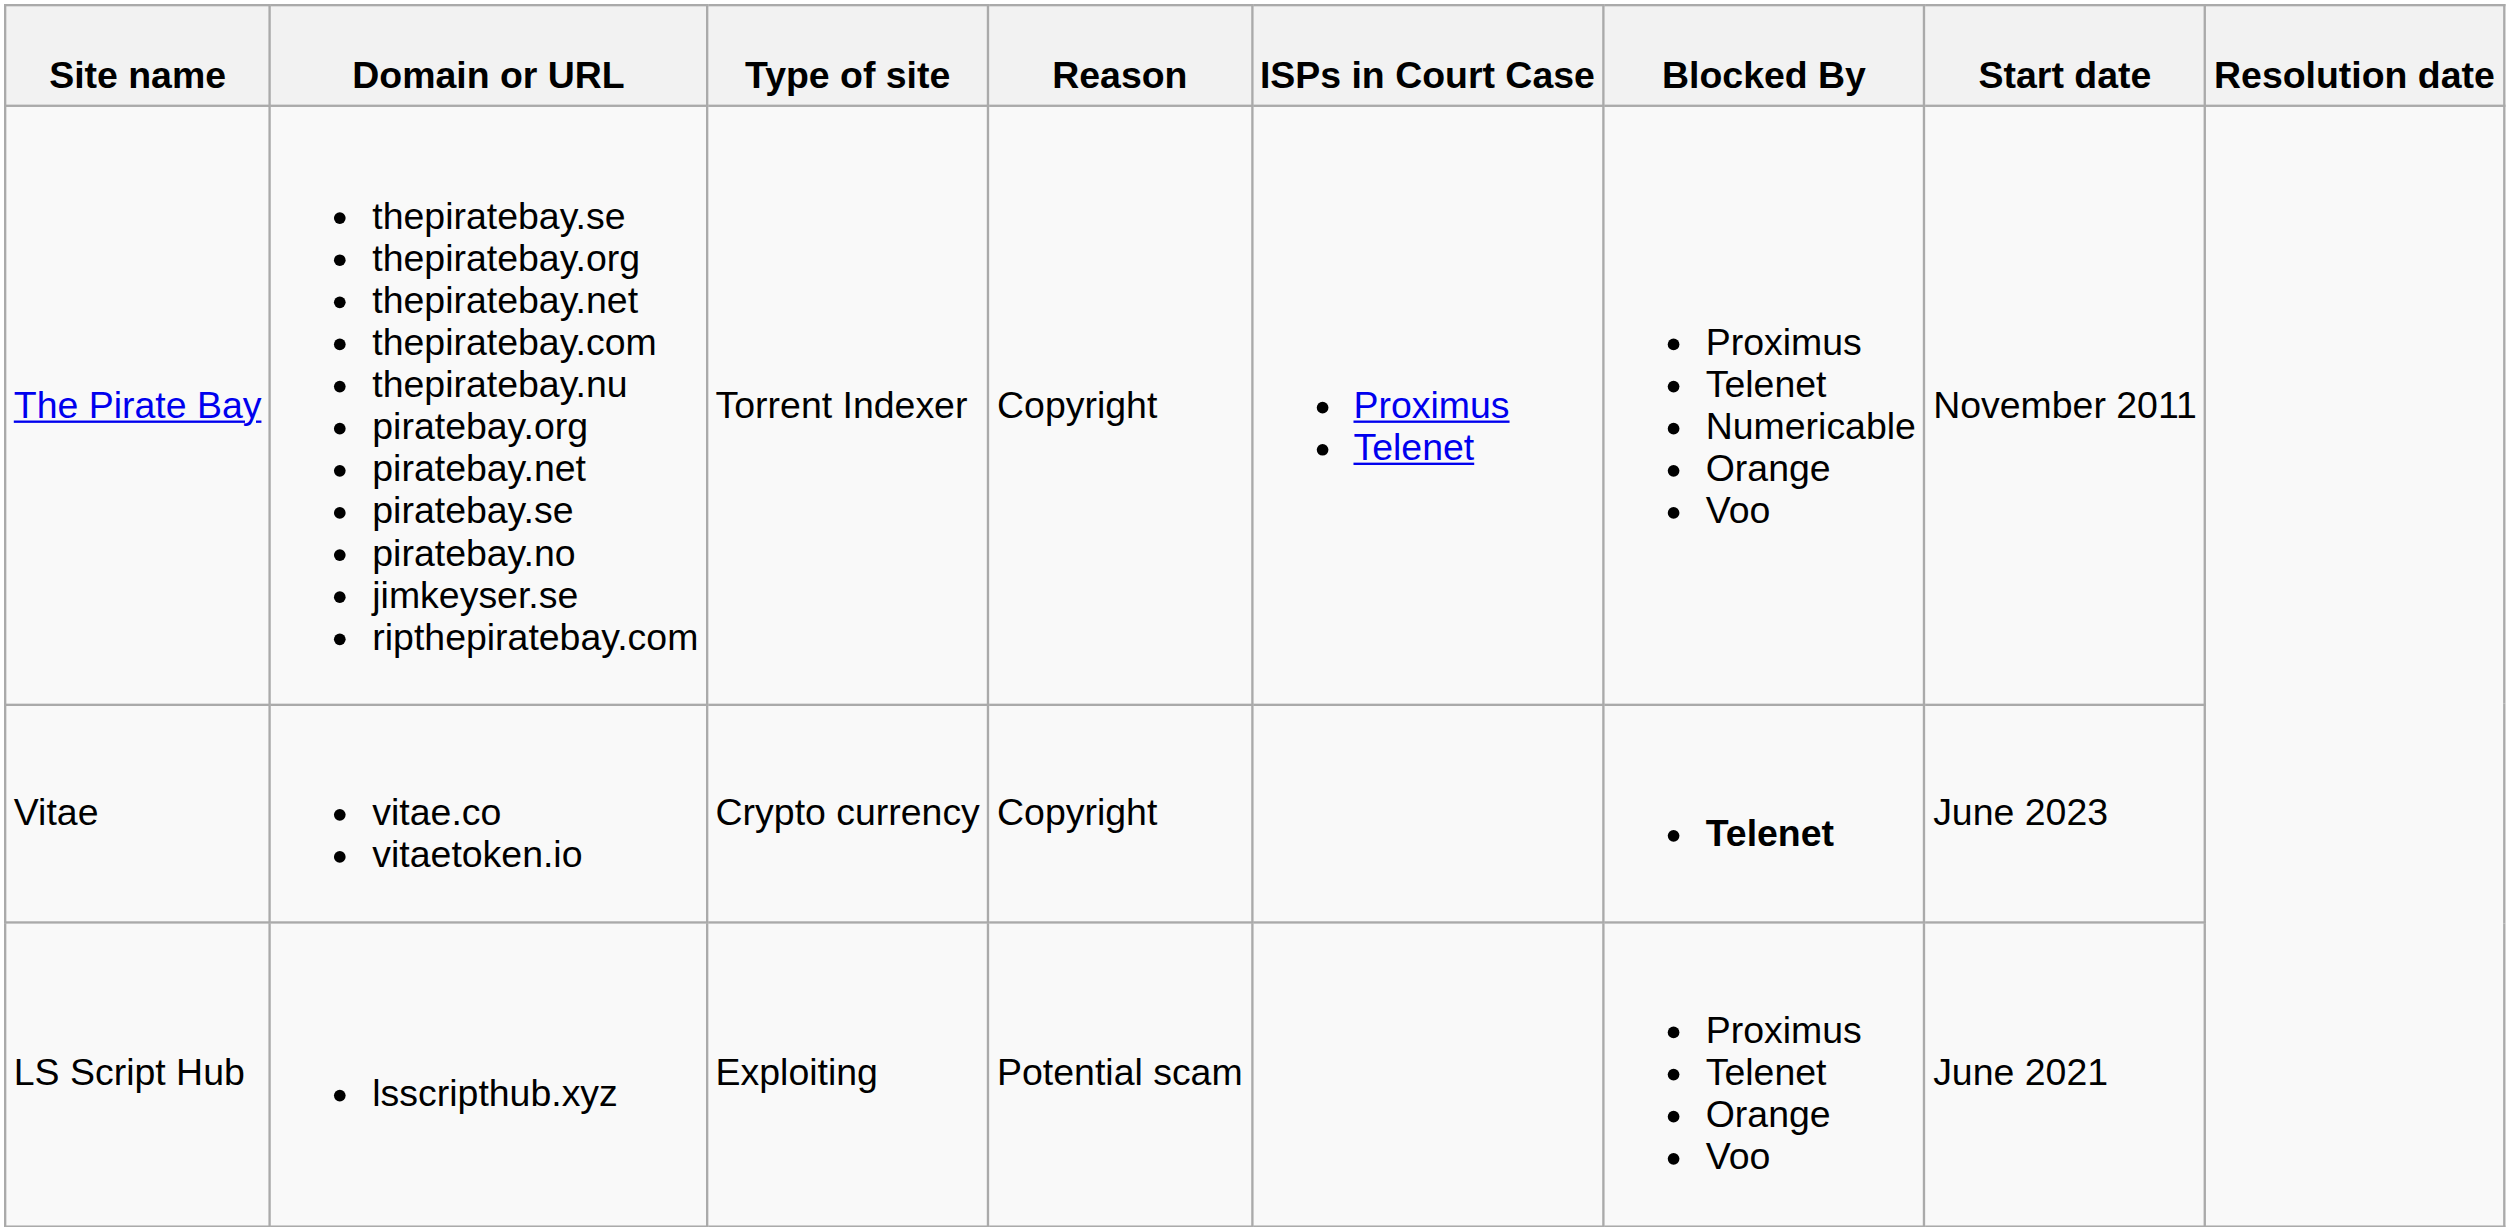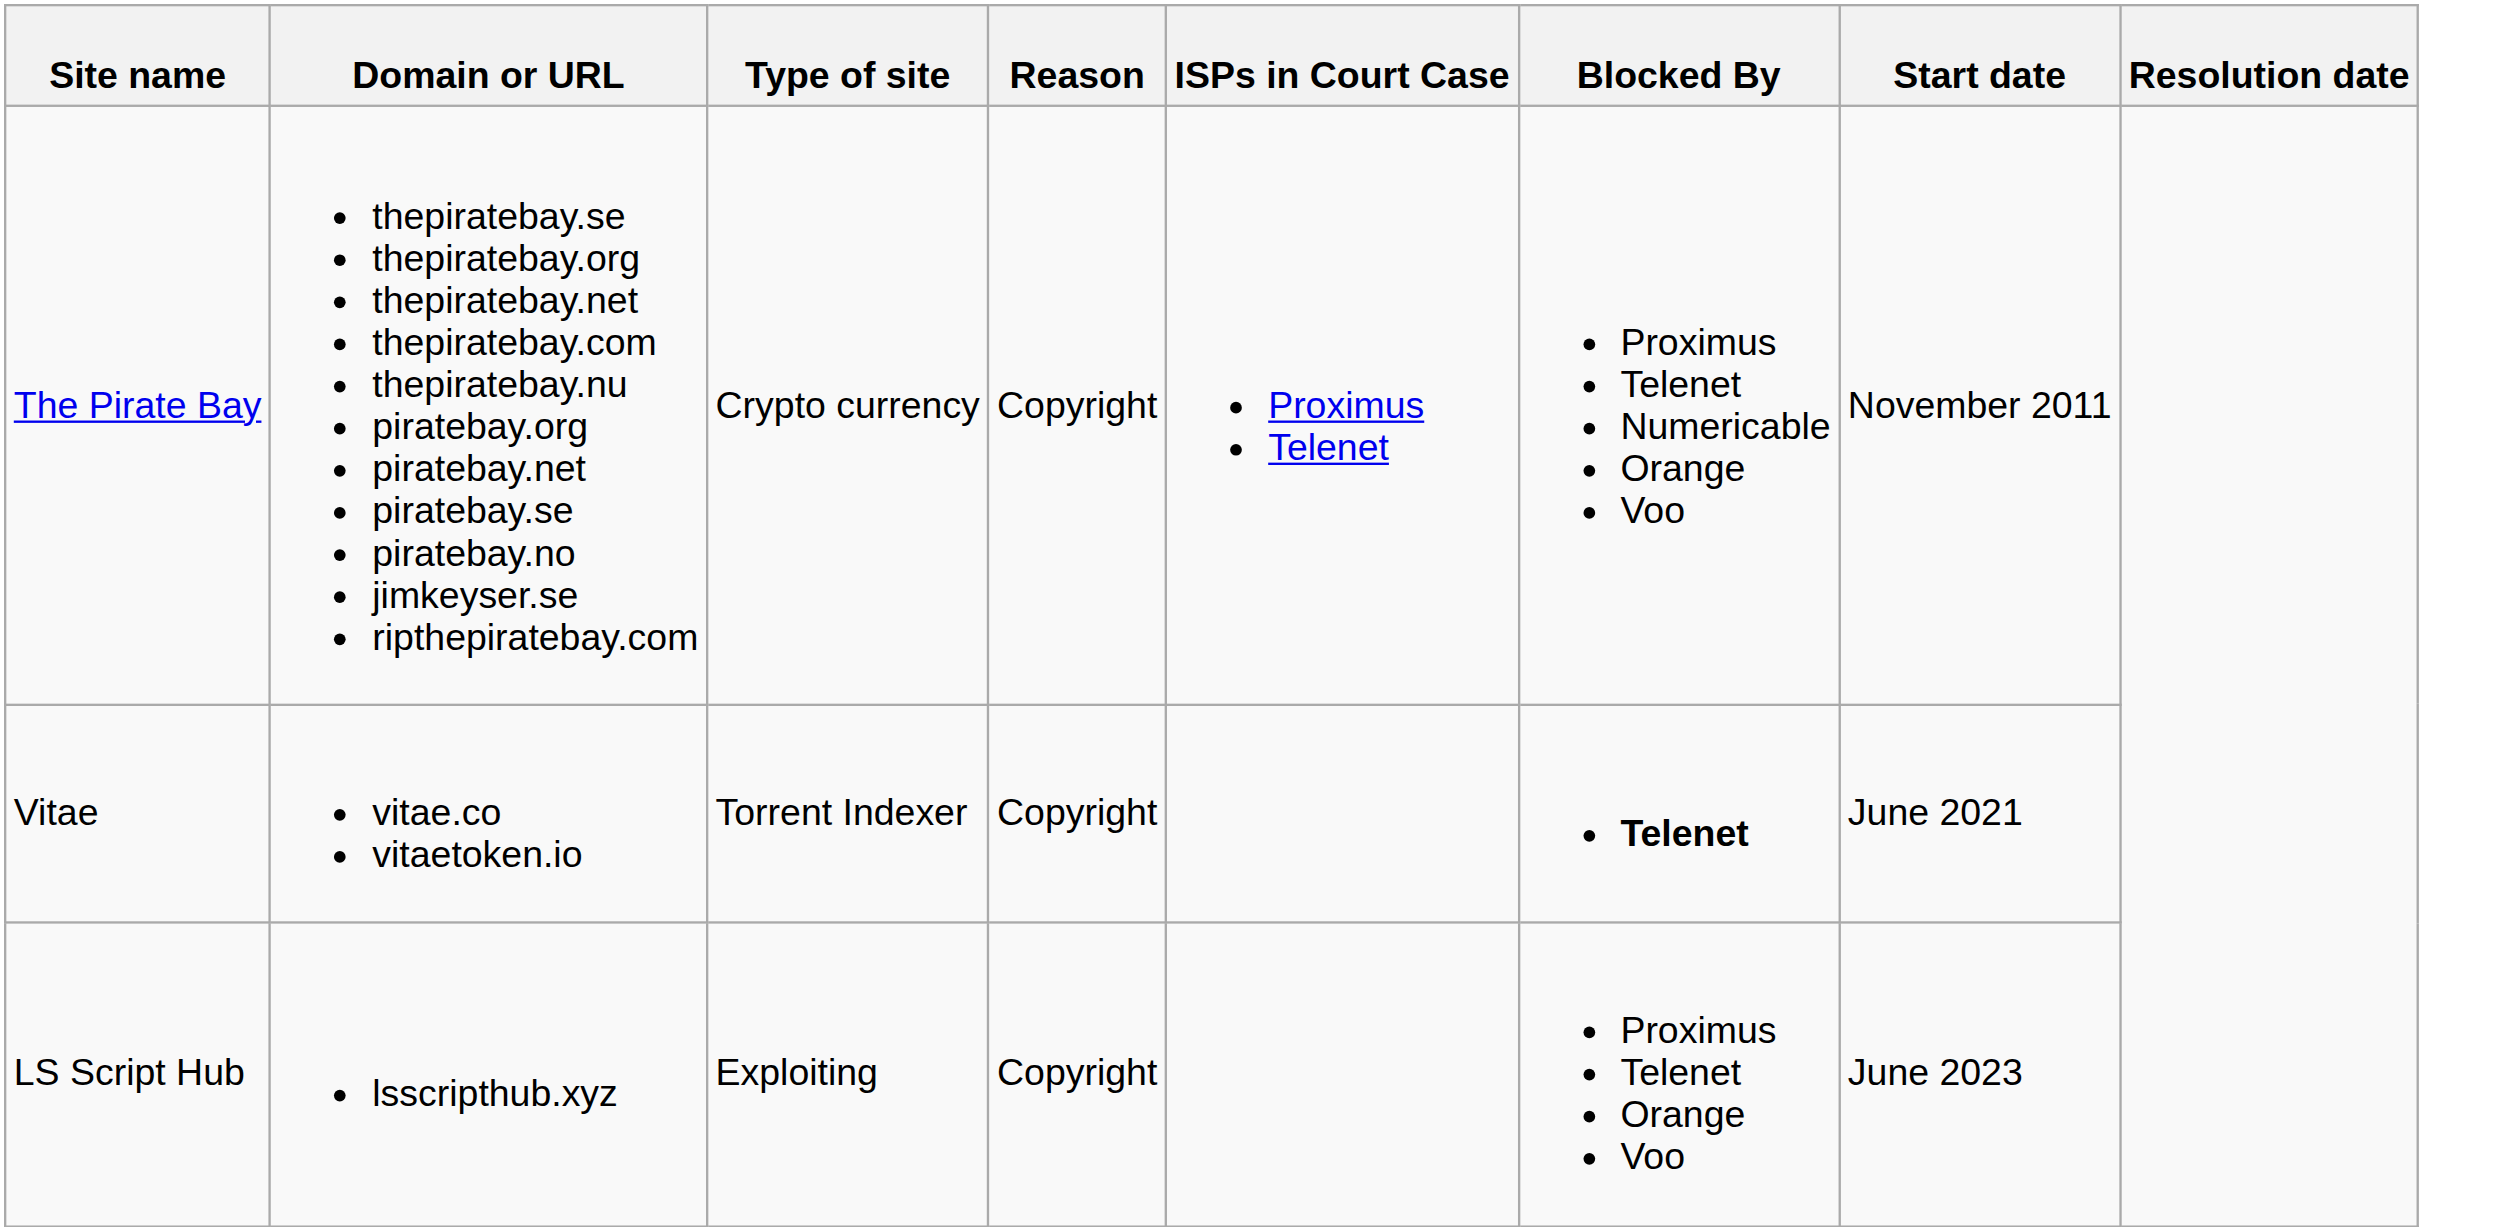The Pirate Bay | Type of site: Torrent Indexer -> Crypto currency
Vitae | Type of site: Crypto currency -> Torrent Indexer
Vitae | Start date: June 2023 -> June 2021
LS Script Hub | Reason: Potential scam -> Copyright
LS Script Hub | Start date: June 2021 -> June 2023
